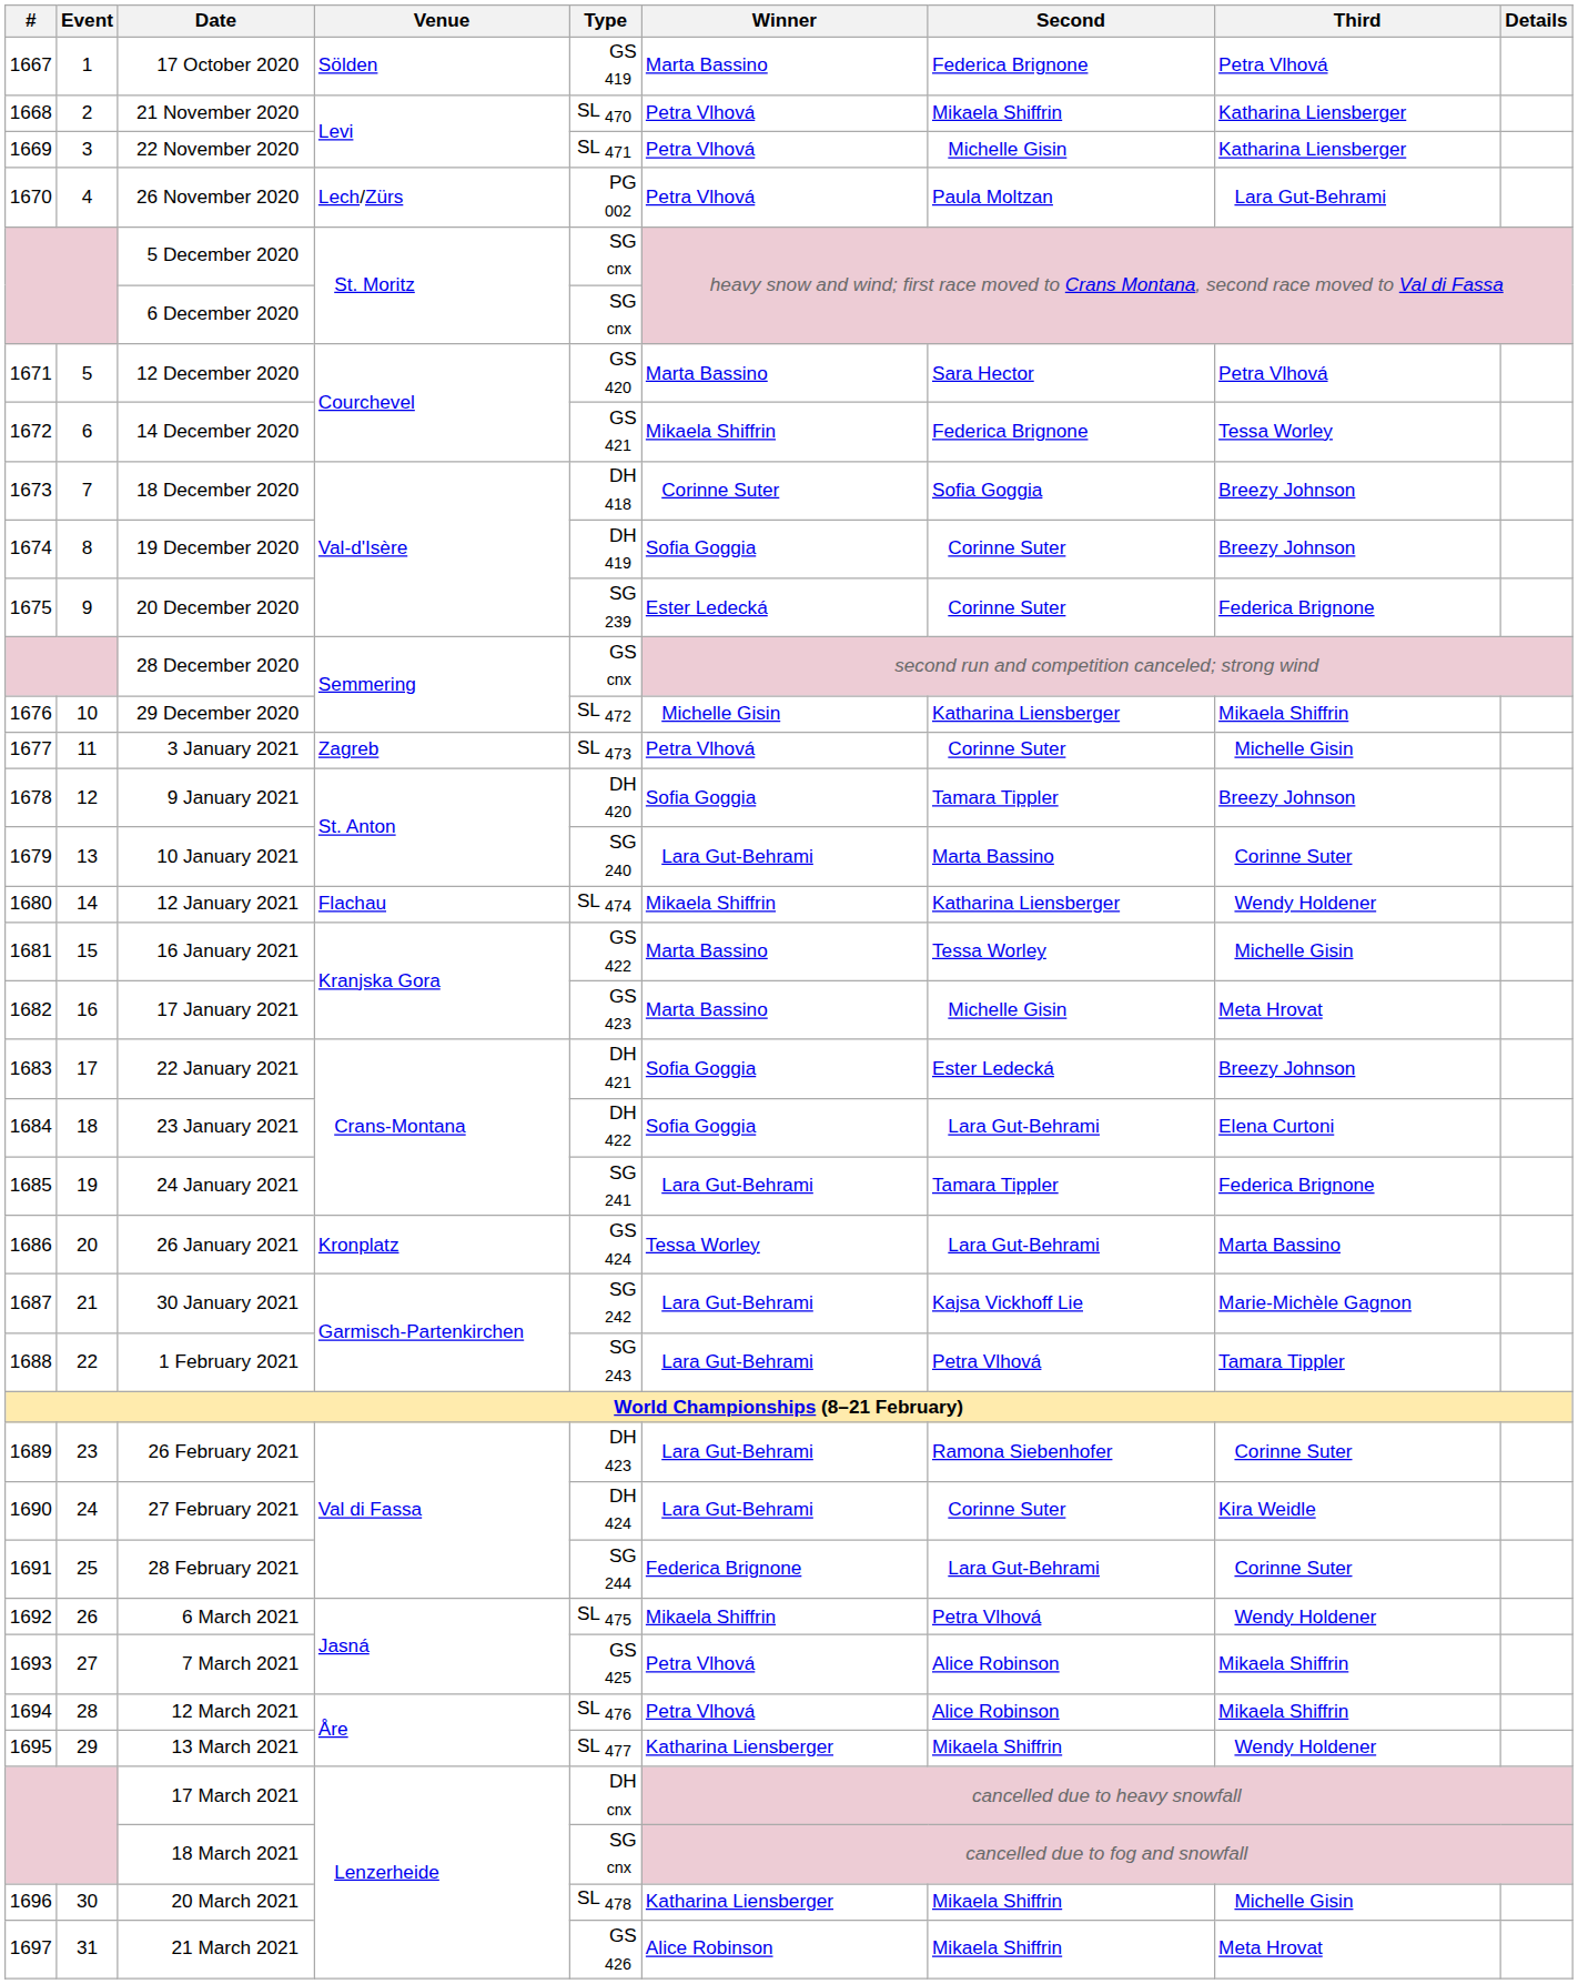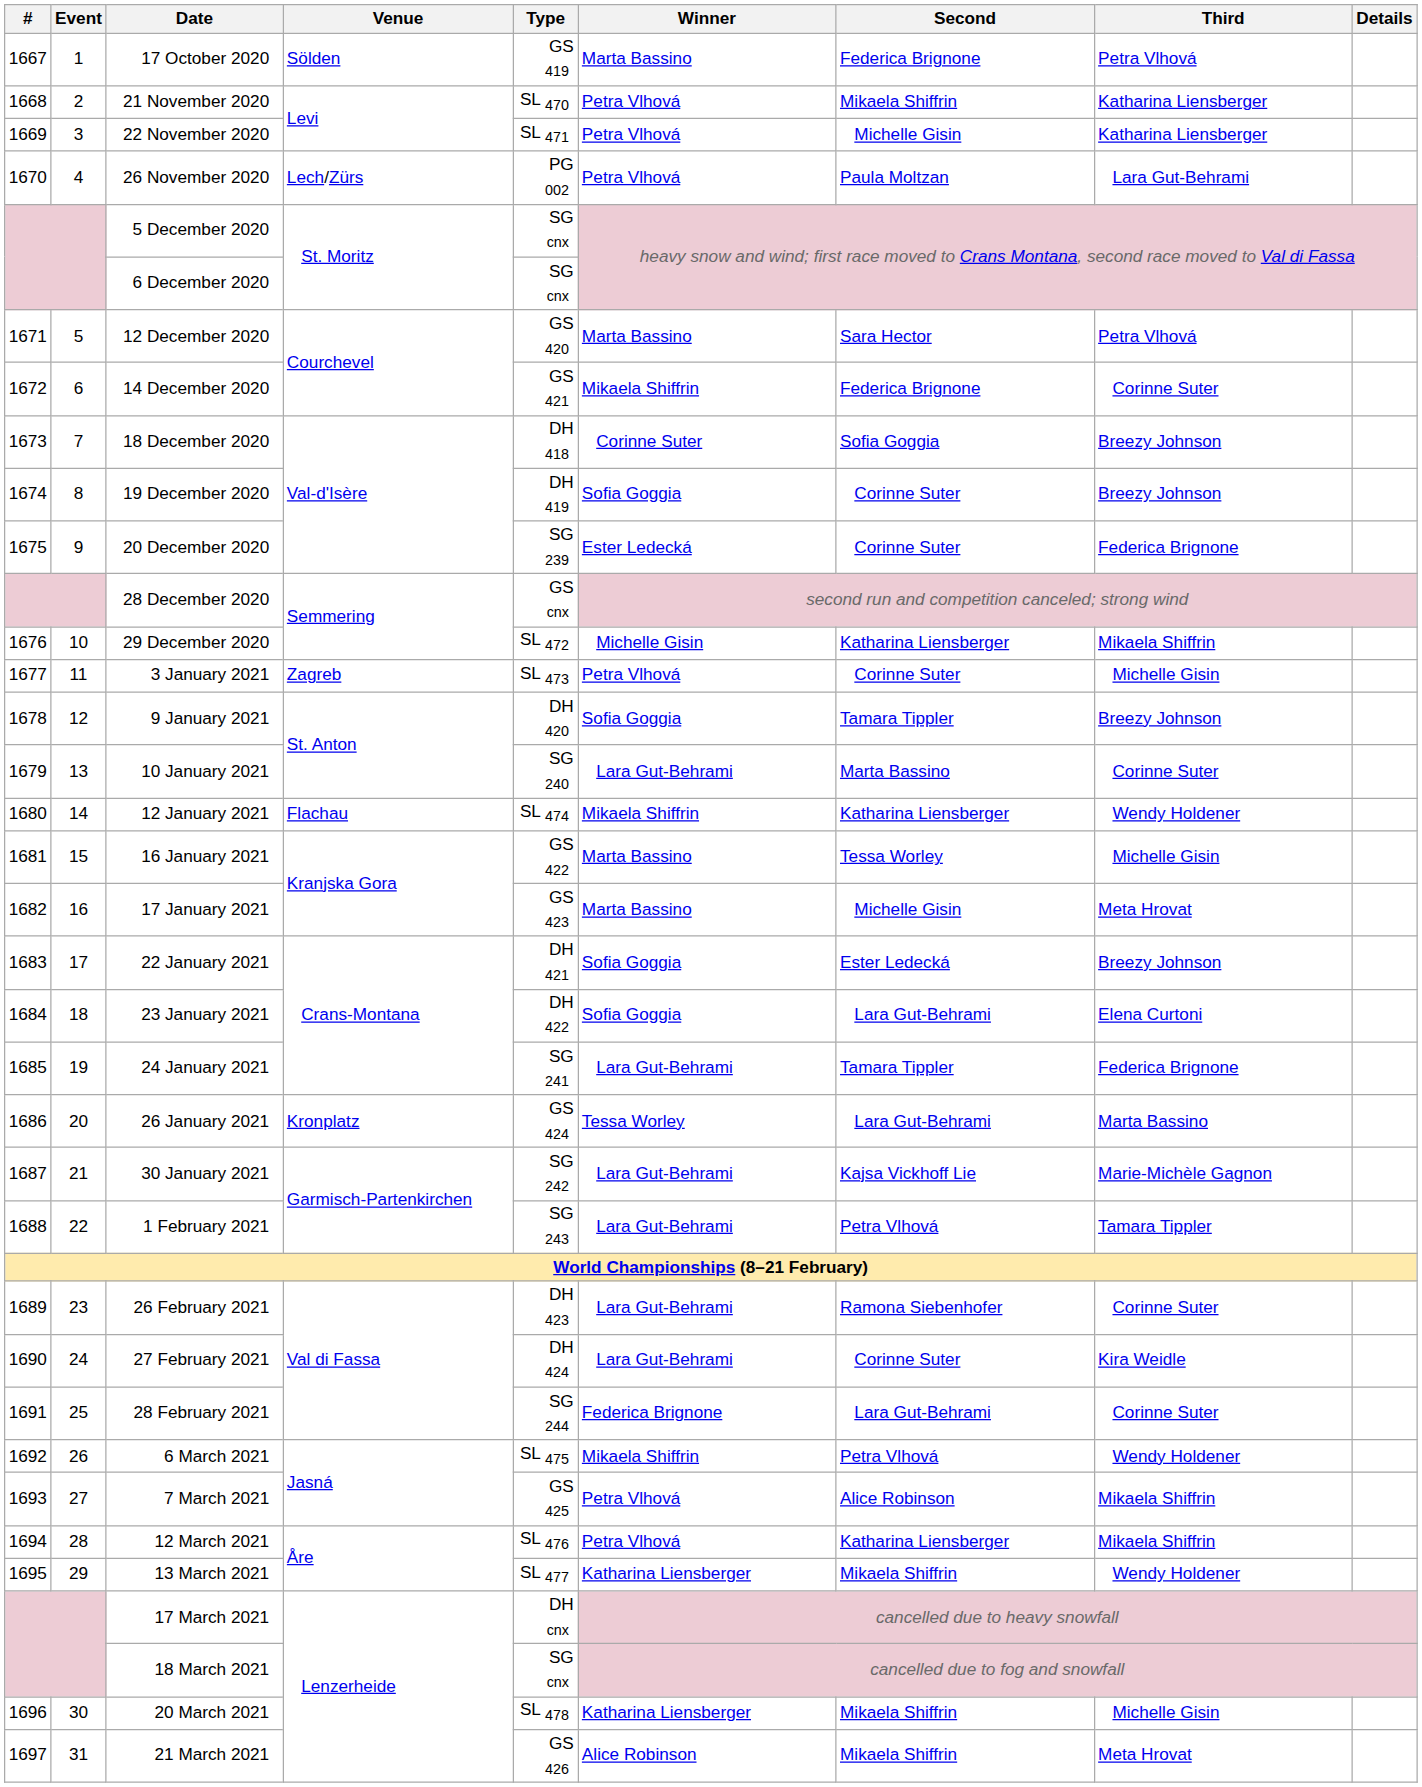14 December 2020 | Third: Tessa Worley -> Corinne Suter
12 March 2021 | Second: Alice Robinson -> Katharina Liensberger
